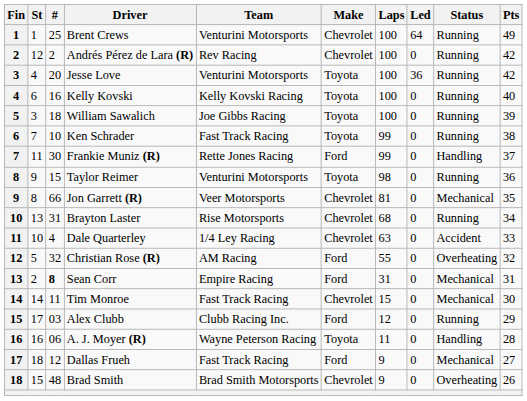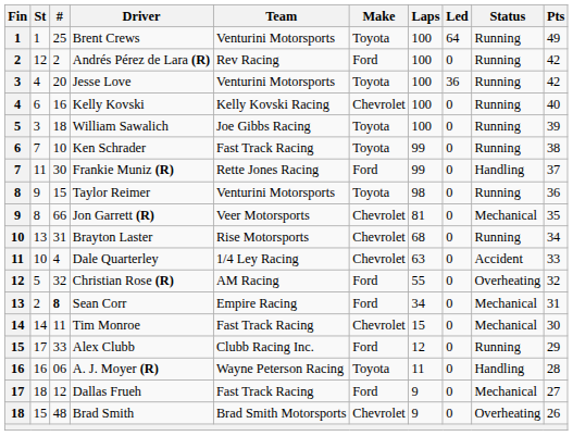Brent Crews | Make: Chevrolet -> Toyota
Andrés Pérez de Lara (R) | Make: Chevrolet -> Ford
Kelly Kovski | Make: Toyota -> Chevrolet
Sean Corr | Laps: 31 -> 34
Alex Clubb | #: 03 -> 33
